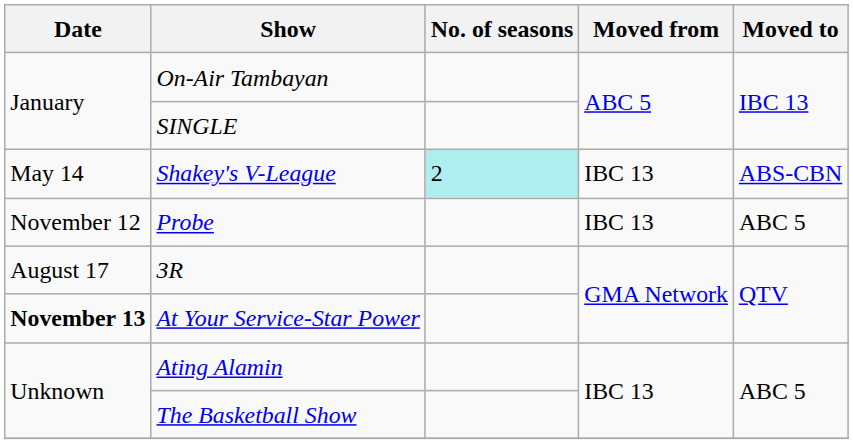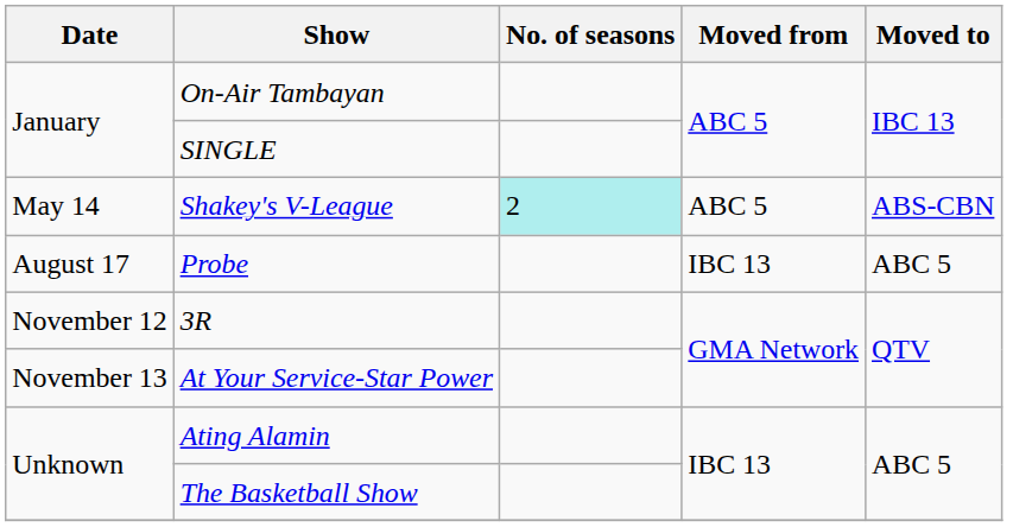Shakey's V-League | Moved from: IBC 13 -> ABC 5
Probe | Date: November 12 -> August 17
3R | Date: August 17 -> November 12
At Your Service-Star Power | Date: bold -> normal
